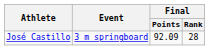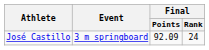José Castillo | Final / Rank: 28 -> 24
